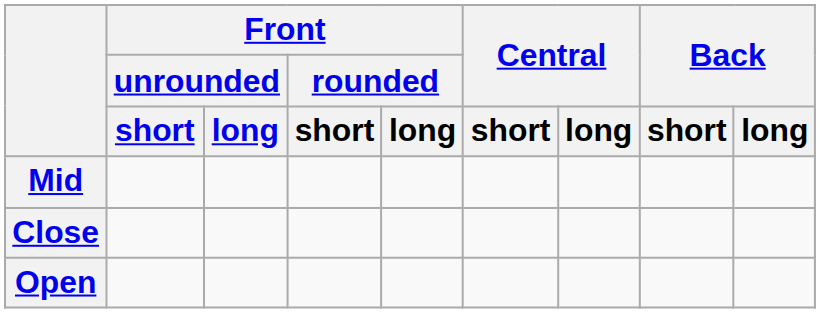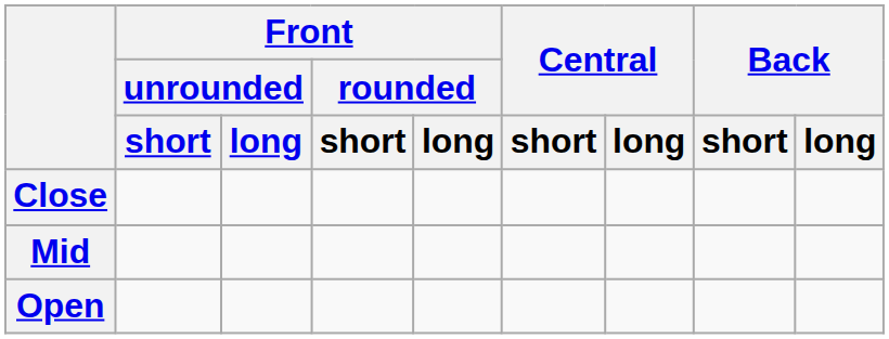rows swapped: Close <-> Mid
